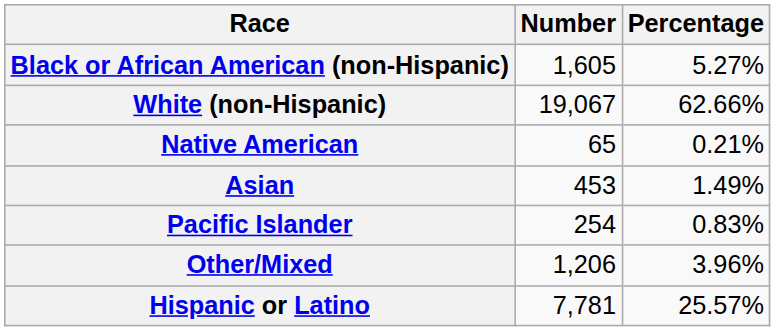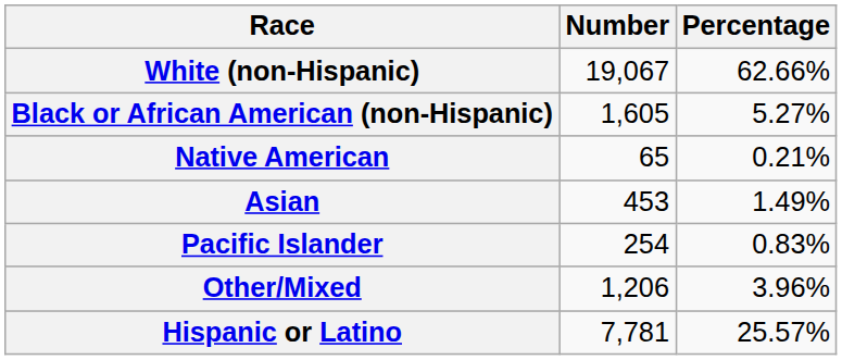rows swapped: White (non-Hispanic) <-> Black or African American (non-Hispanic)
